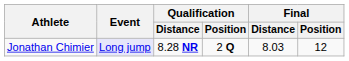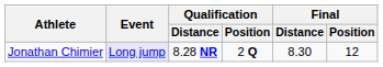Jonathan Chimier | Final / Distance: 8.03 -> 8.30
